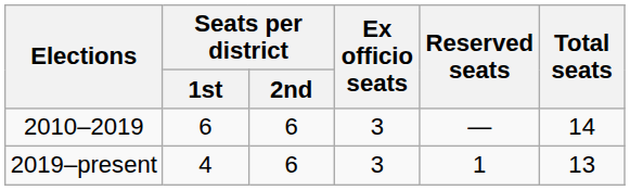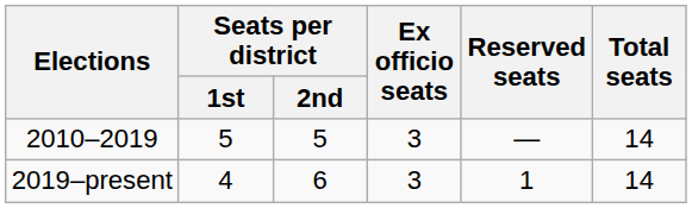2010–2019 | Seats per district / 1st: 6 -> 5
2010–2019 | Seats per district / 2nd: 6 -> 5
2019–present | Total seats: 13 -> 14
